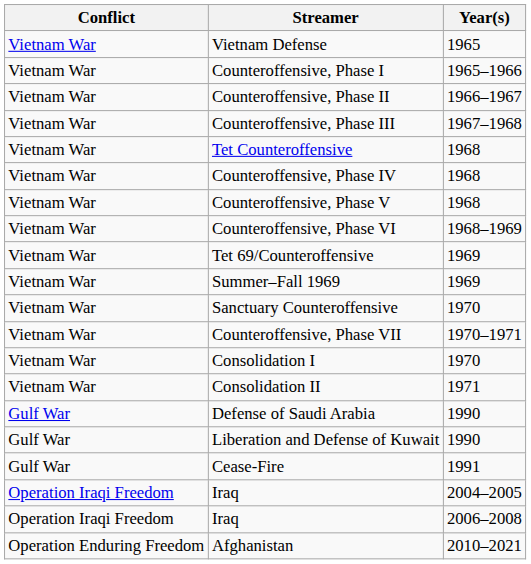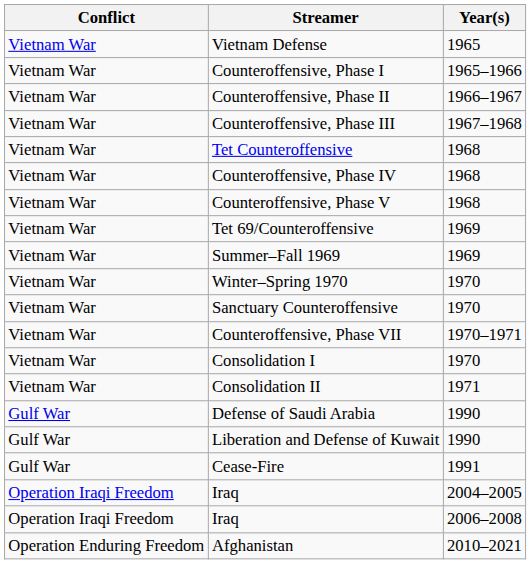- row: Vietnam War | Counteroffensive, Phase VI | 1968–1969
+ row: Vietnam War | Winter–Spring 1970 | 1970
